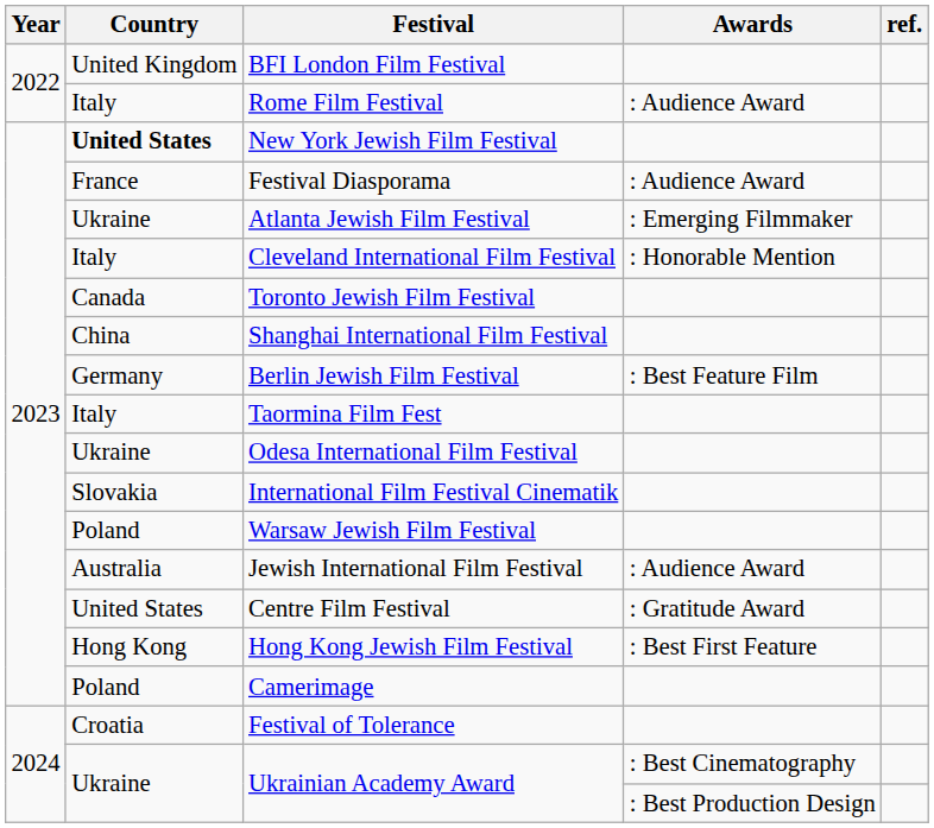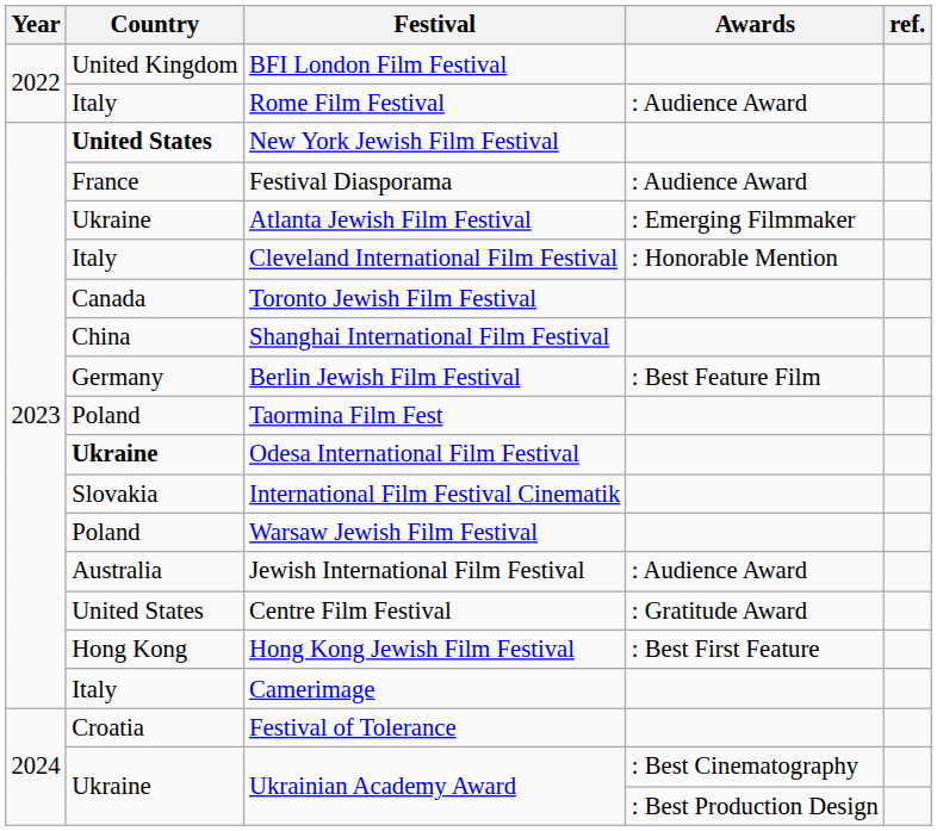Taormina Film Fest | Country: Italy -> Poland
Odesa International Film Festival | Country: normal -> bold
Camerimage | Country: Poland -> Italy
